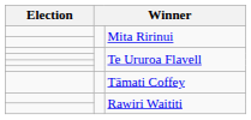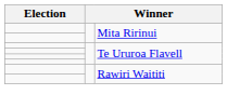- row: Tāmati Coffey
